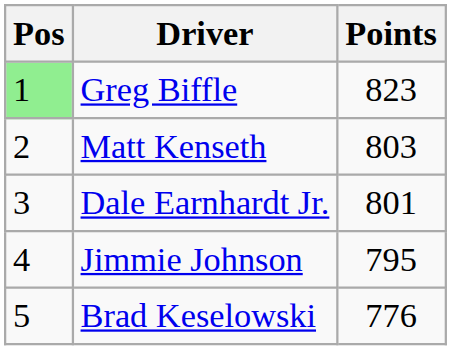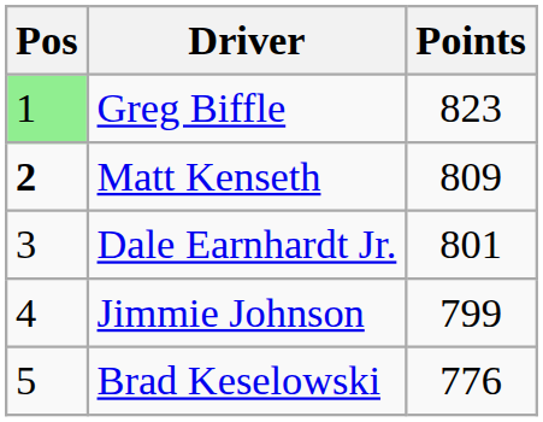Matt Kenseth | Pos: normal -> bold
Matt Kenseth | Points: 803 -> 809
Jimmie Johnson | Points: 795 -> 799
